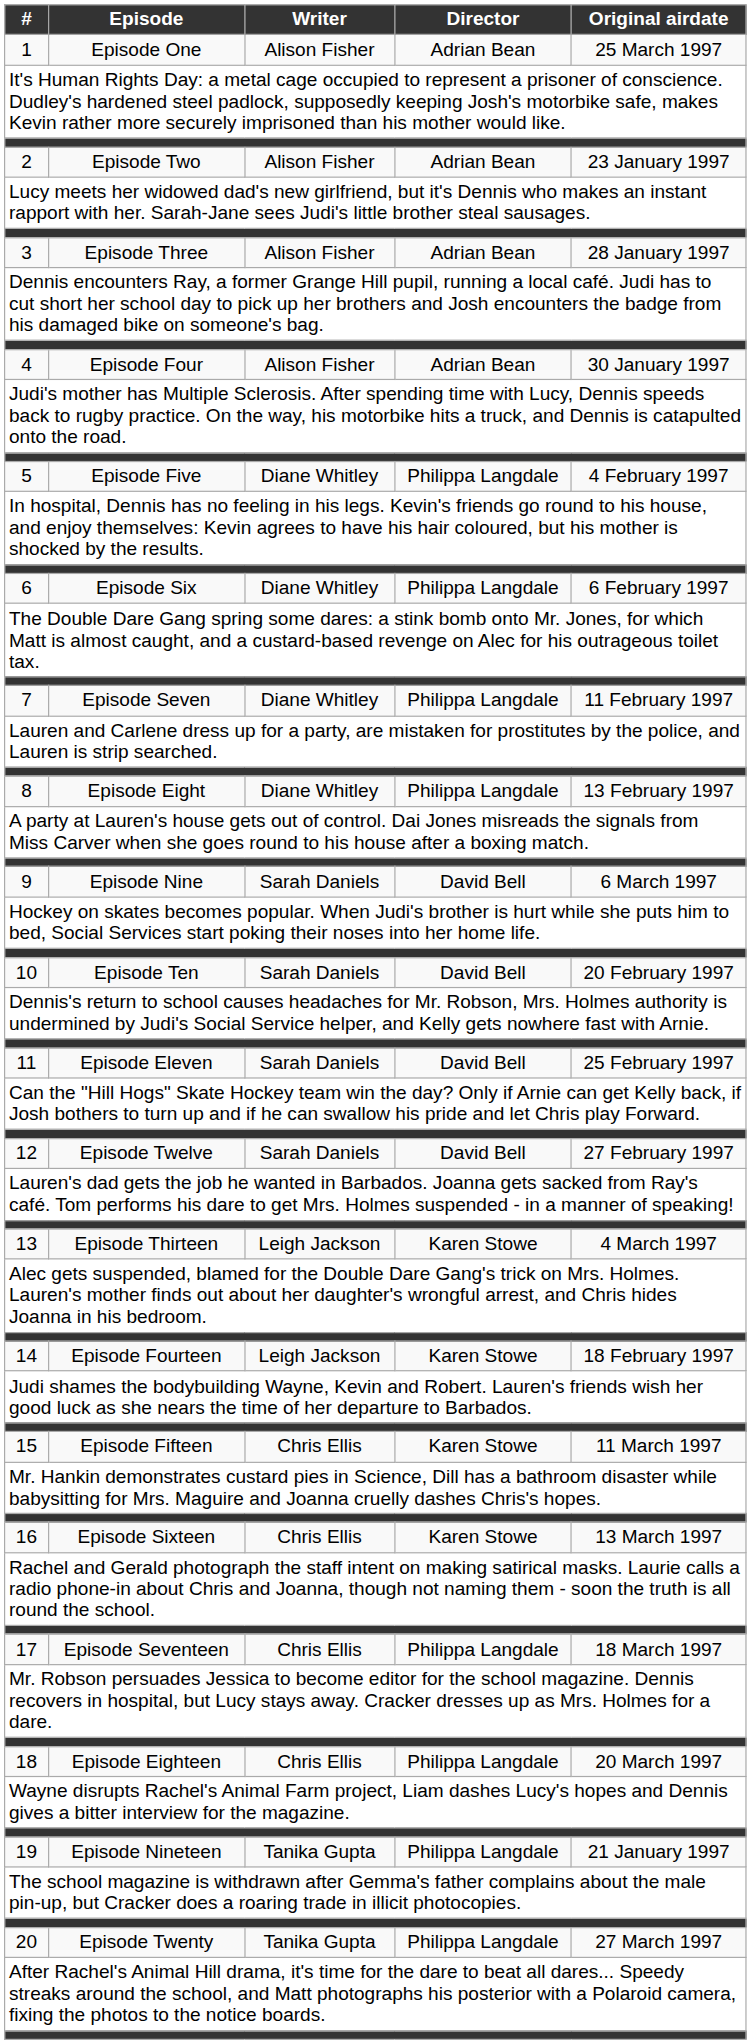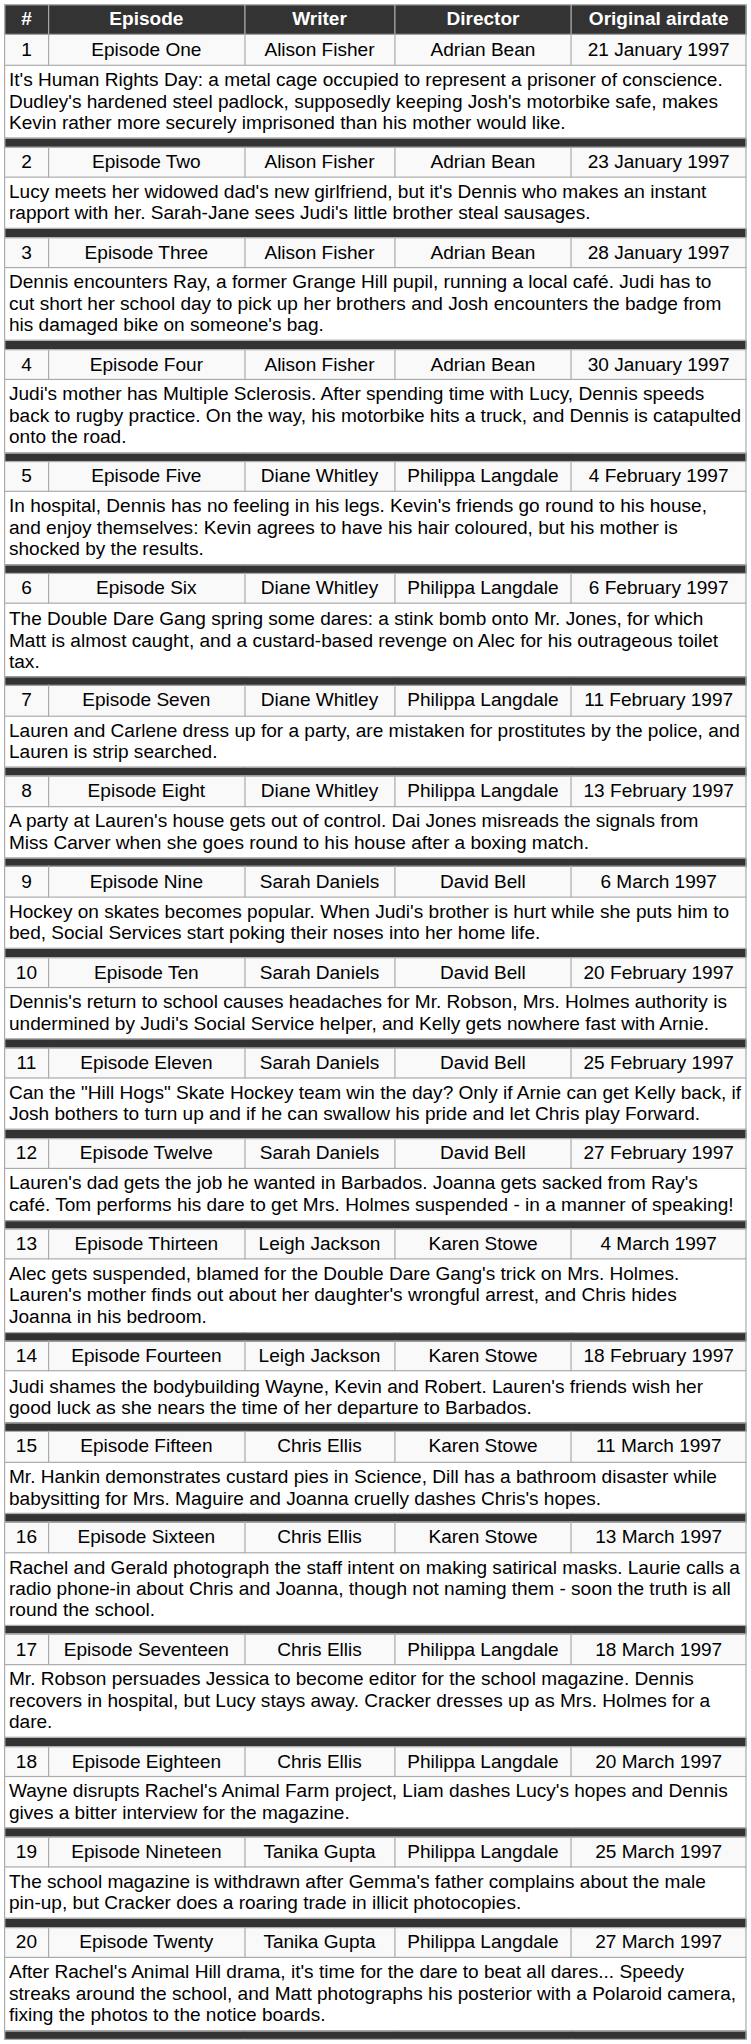1 | Original airdate: 25 March 1997 -> 21 January 1997
19 | Original airdate: 21 January 1997 -> 25 March 1997
